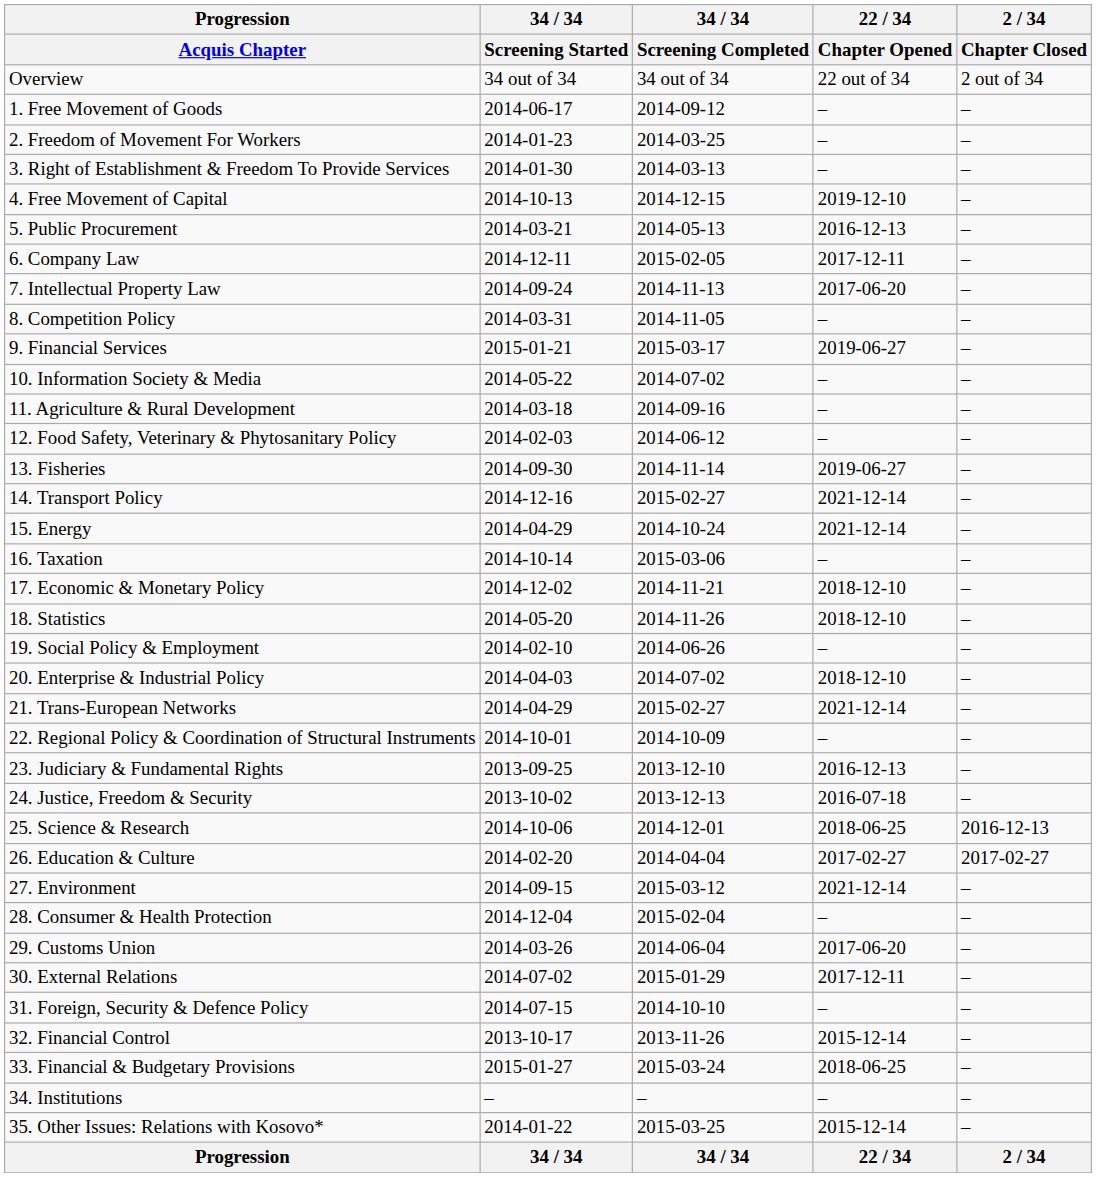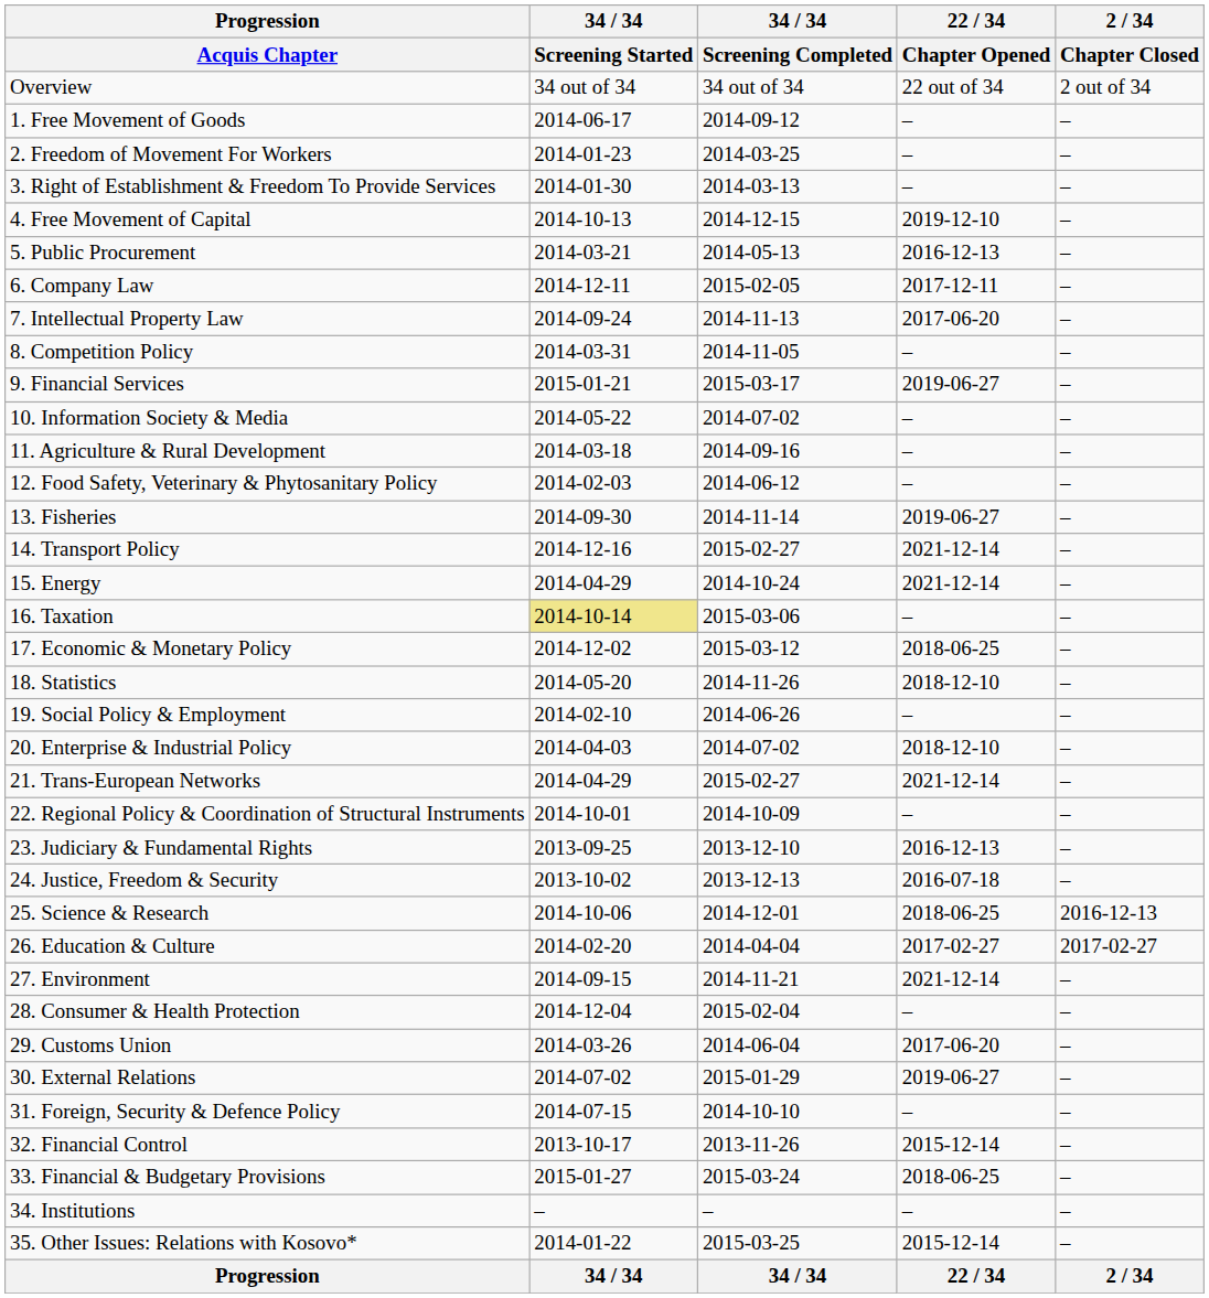16. Taxation | 34 / 34 / Screening Started: no background -> khaki background
17. Economic & Monetary Policy | 34 / 34 / Screening Completed: 2014-11-21 -> 2015-03-12
17. Economic & Monetary Policy | 22 / 34 / Chapter Opened: 2018-12-10 -> 2018-06-25
27. Environment | 34 / 34 / Screening Completed: 2015-03-12 -> 2014-11-21
30. External Relations | 22 / 34 / Chapter Opened: 2017-12-11 -> 2019-06-27
